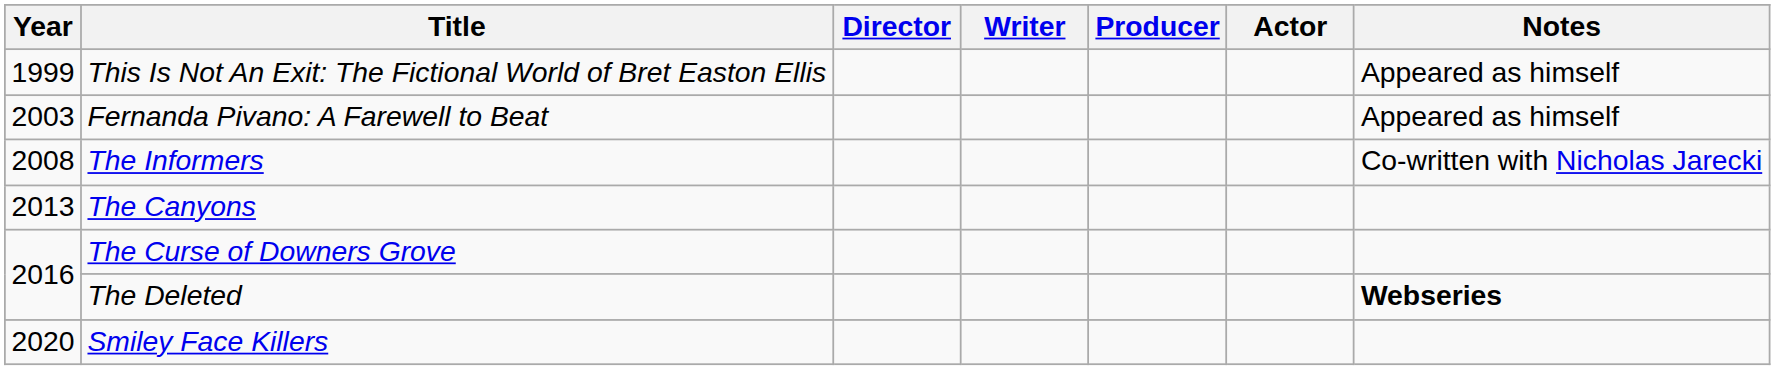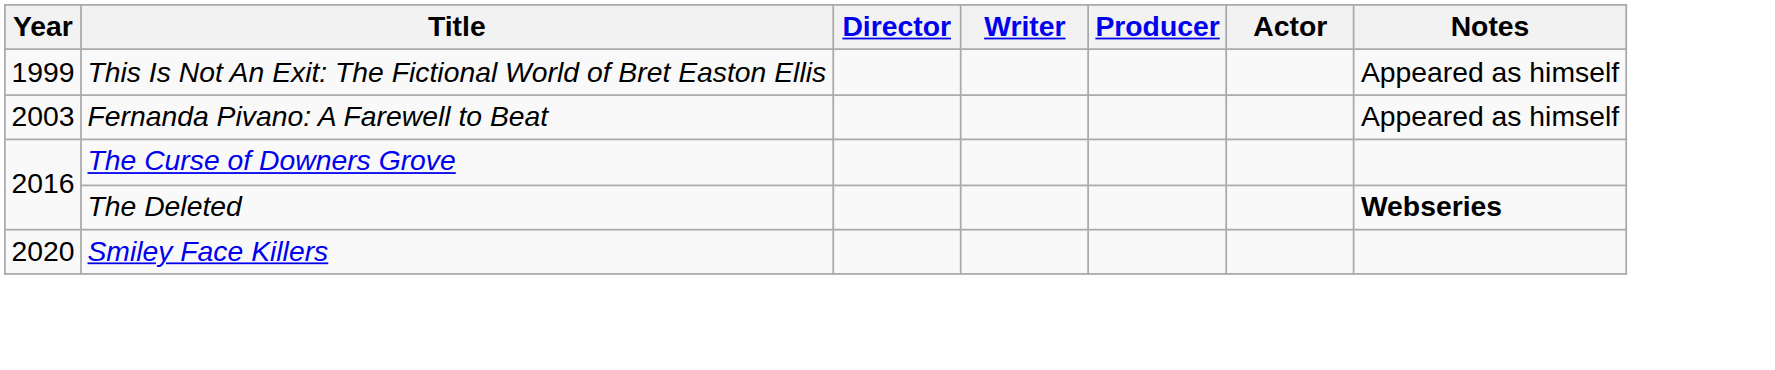- row: 2008 | The Informers | Co-written with Nicholas Jarecki
- row: 2013 | The Canyons
